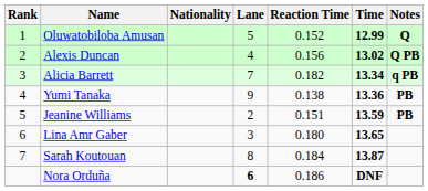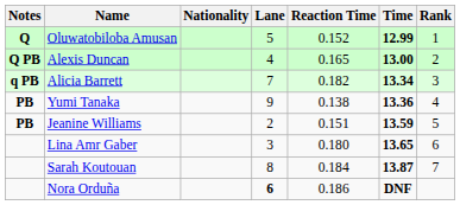columns swapped: Rank <-> Notes
Alexis Duncan | Reaction Time: 0.156 -> 0.165
Alexis Duncan | Time: 13.02 -> 13.00
